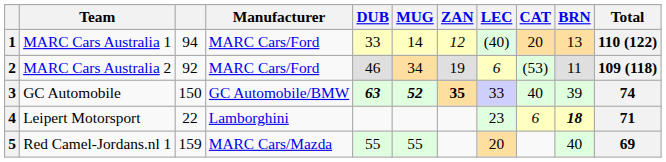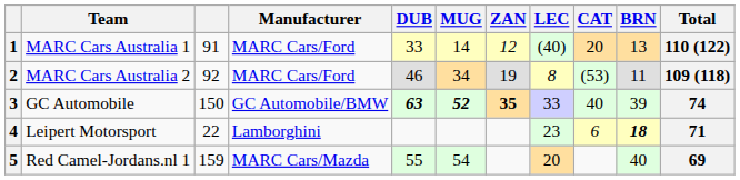1 | column 3: 94 -> 91
2 | LEC: 6 -> 8
5 | MUG: 55 -> 54
